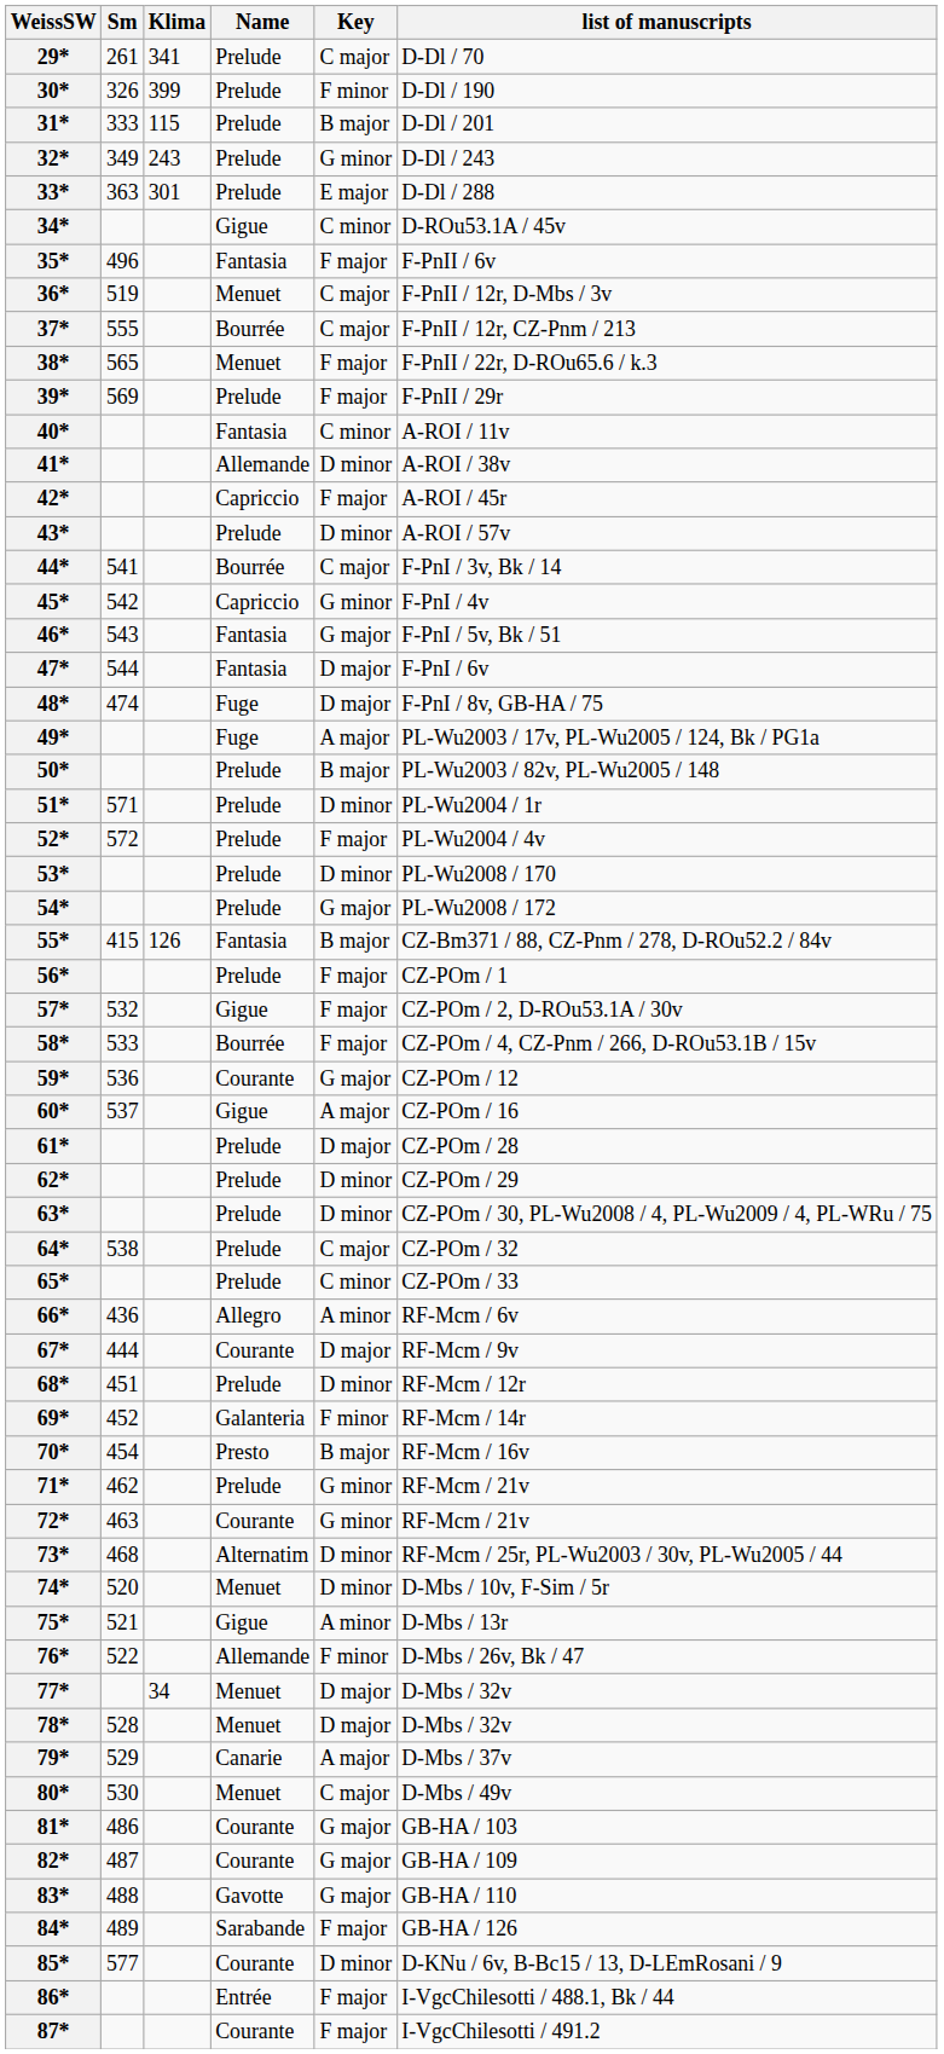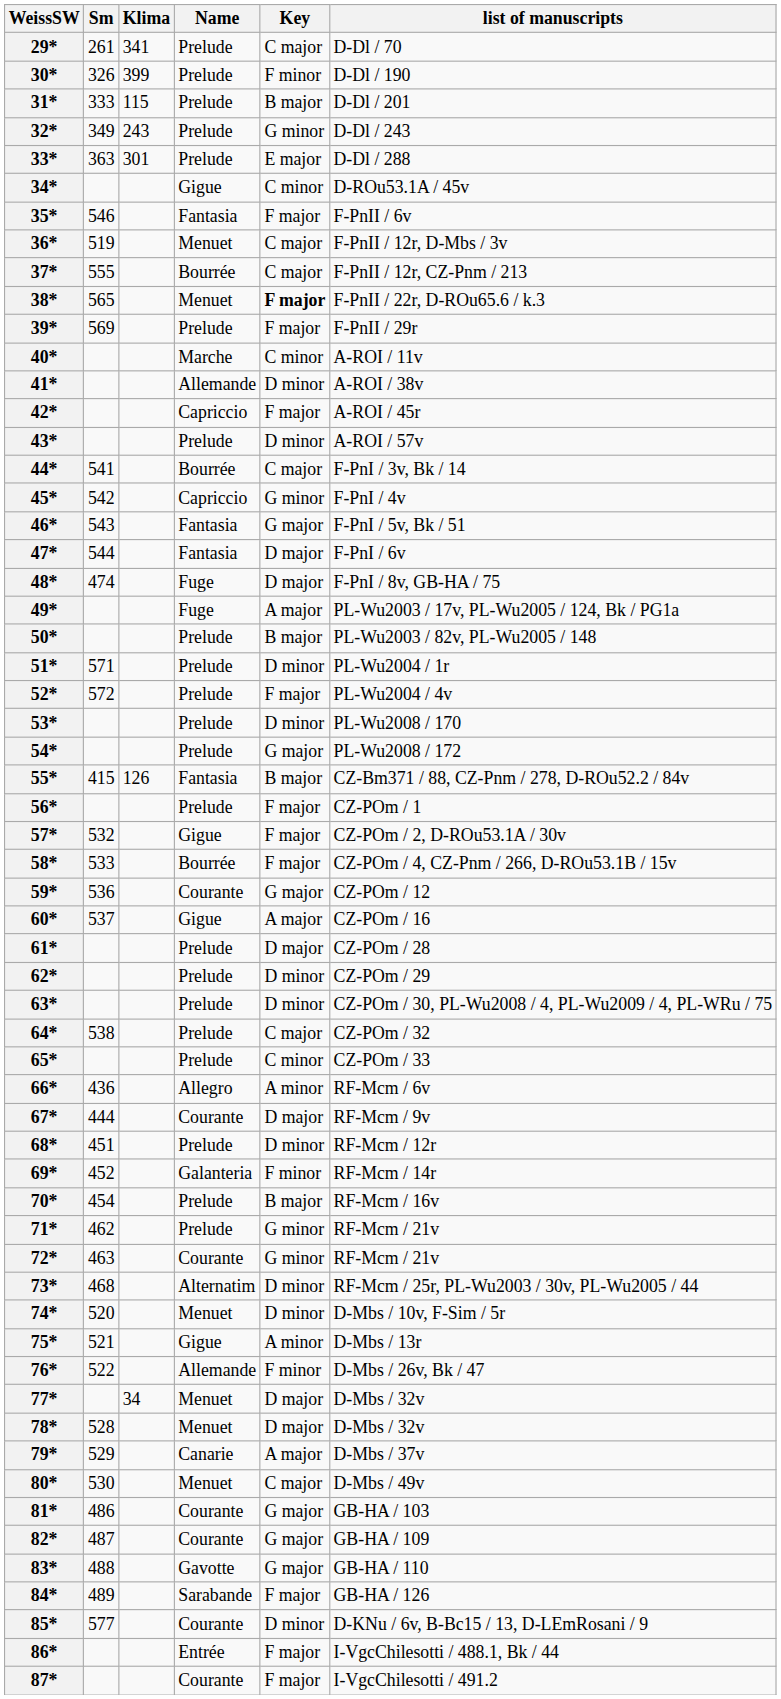35* | Sm: 496 -> 546
38* | Key: normal -> bold
40* | Name: Fantasia -> Marche
70* | Name: Presto -> Prelude
